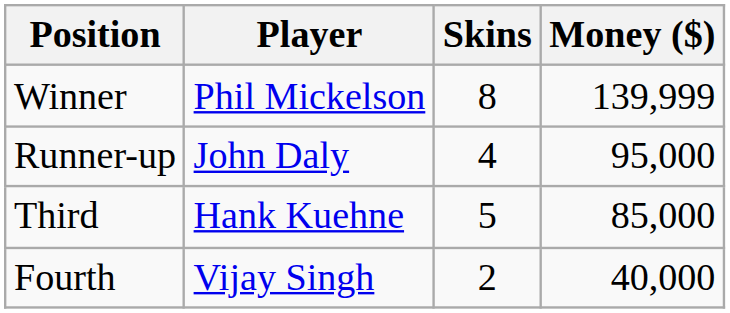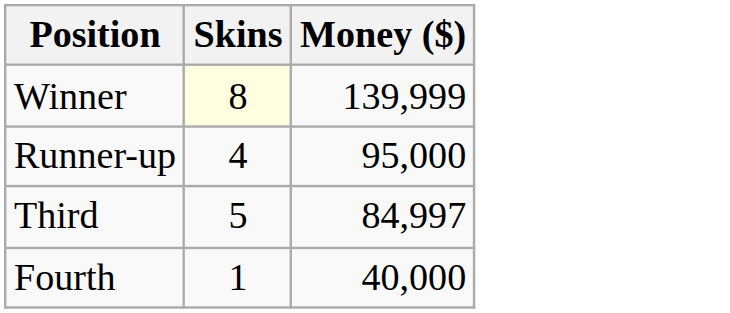- column: Player | Phil Mickelson | John Daly | Hank Kuehne | Vijay Singh
Winner | Skins: no background -> lightyellow background
Third | Money ($): 85,000 -> 84,997
Fourth | Skins: 2 -> 1
